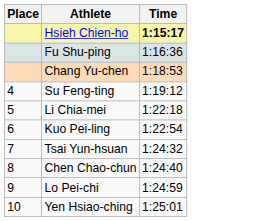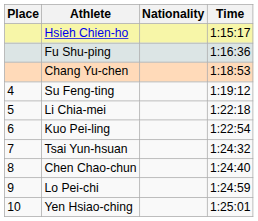+ column: Nationality
Hsieh Chien-ho | Time: bold -> normal
